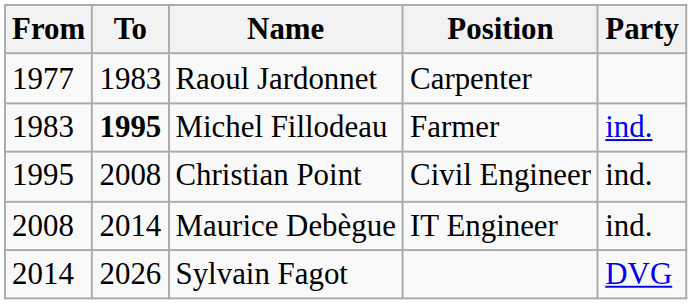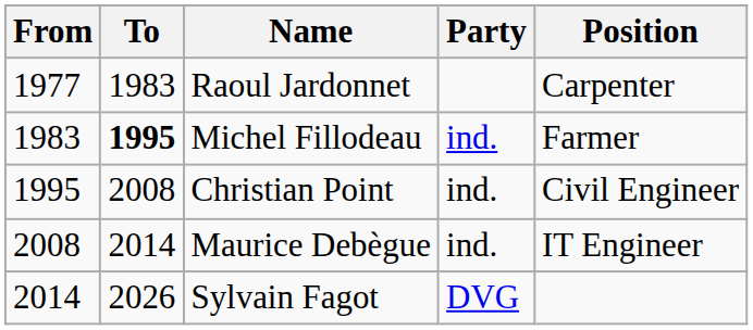columns swapped: Party <-> Position
